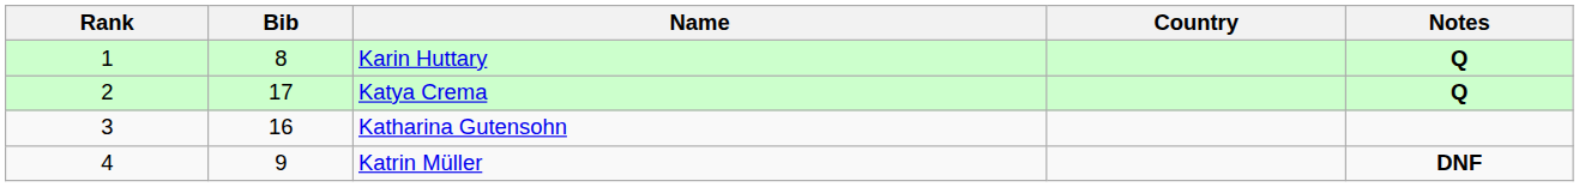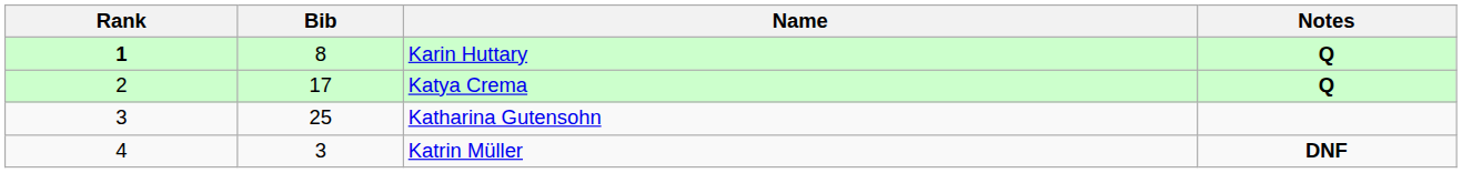- column: Country
Karin Huttary | Rank: normal -> bold
Katharina Gutensohn | Bib: 16 -> 25
Katrin Müller | Bib: 9 -> 3
